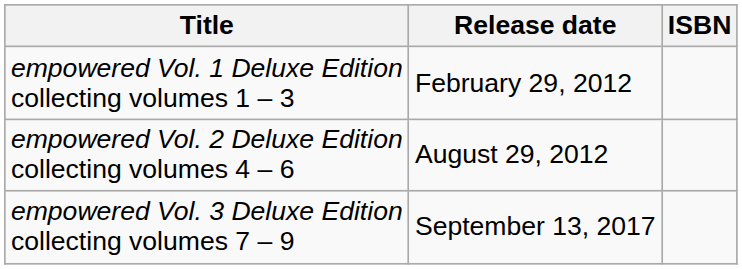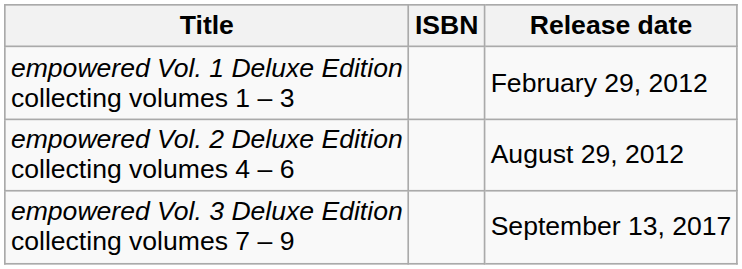columns swapped: Release date <-> ISBN
